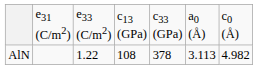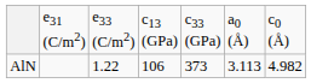AlN | column 4: 108 -> 106
AlN | column 5: 378 -> 373
